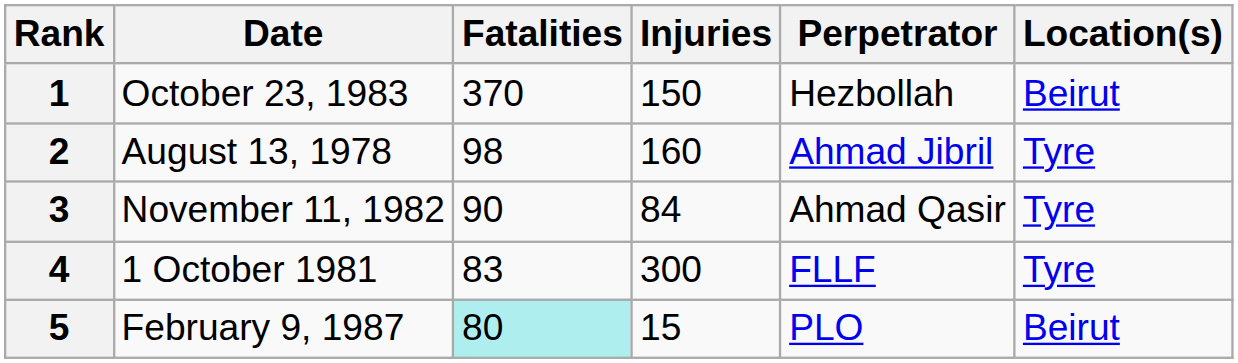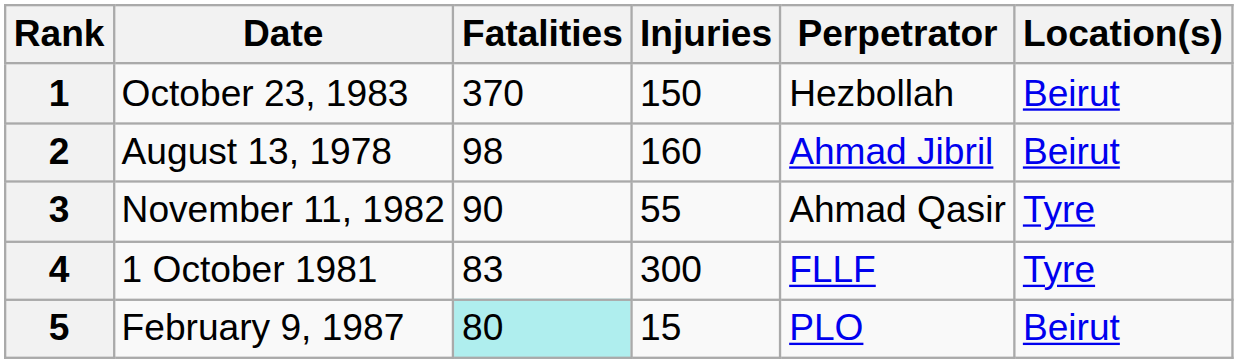2 | Location(s): Tyre -> Beirut
3 | Injuries: 84 -> 55
